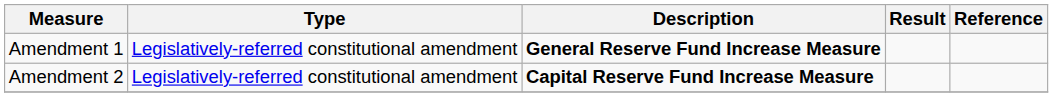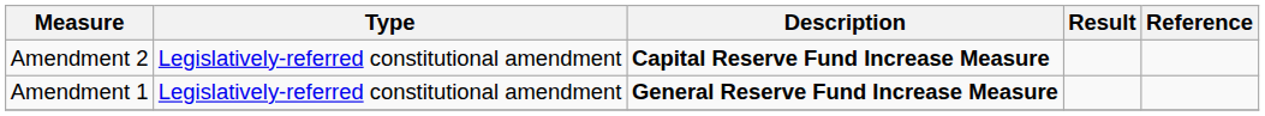rows swapped: Amendment 1 <-> Amendment 2
